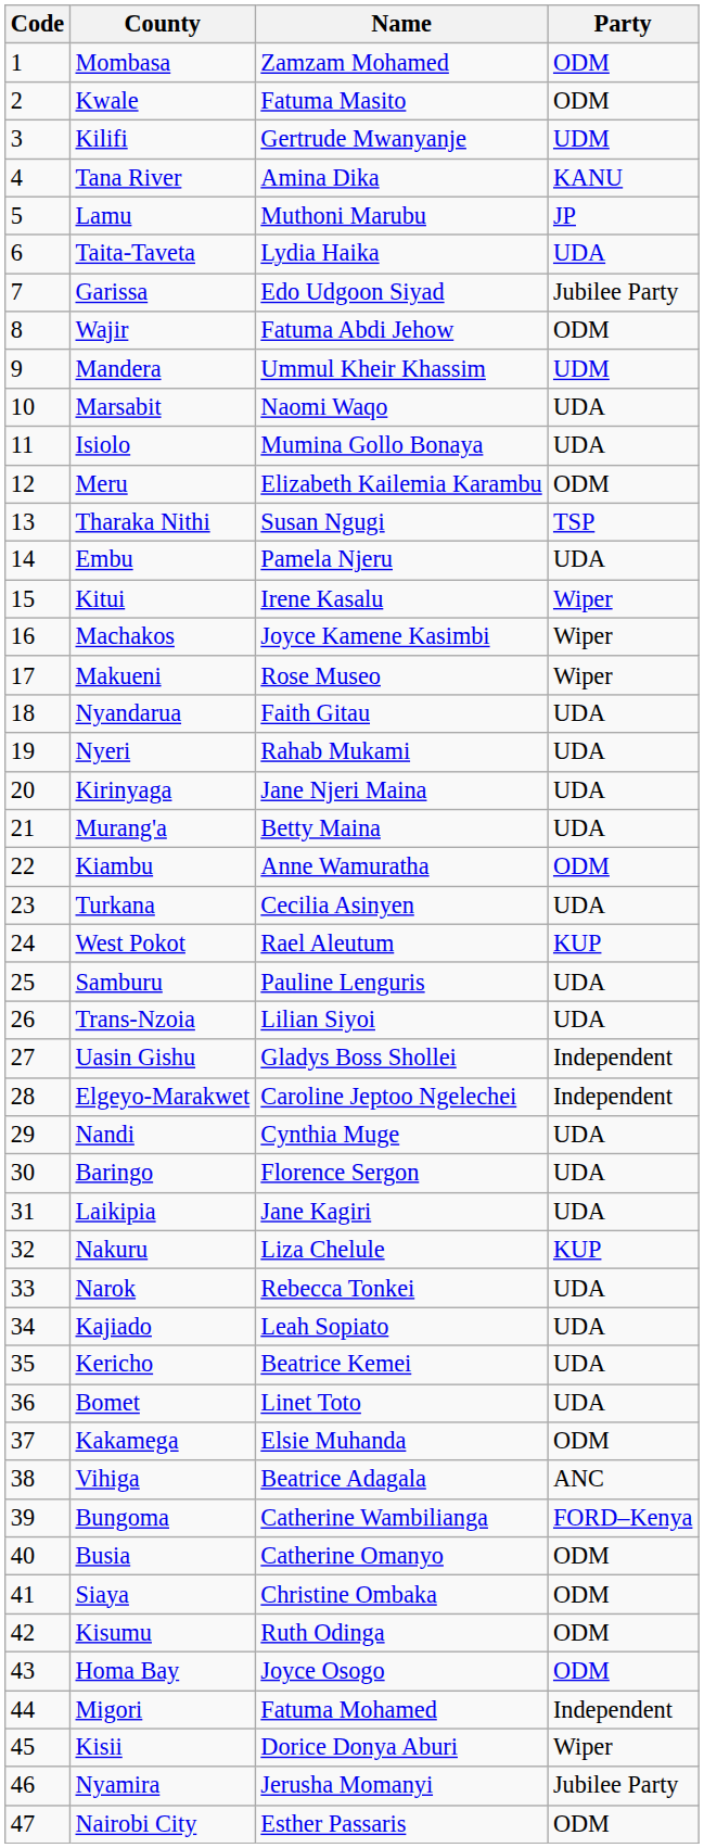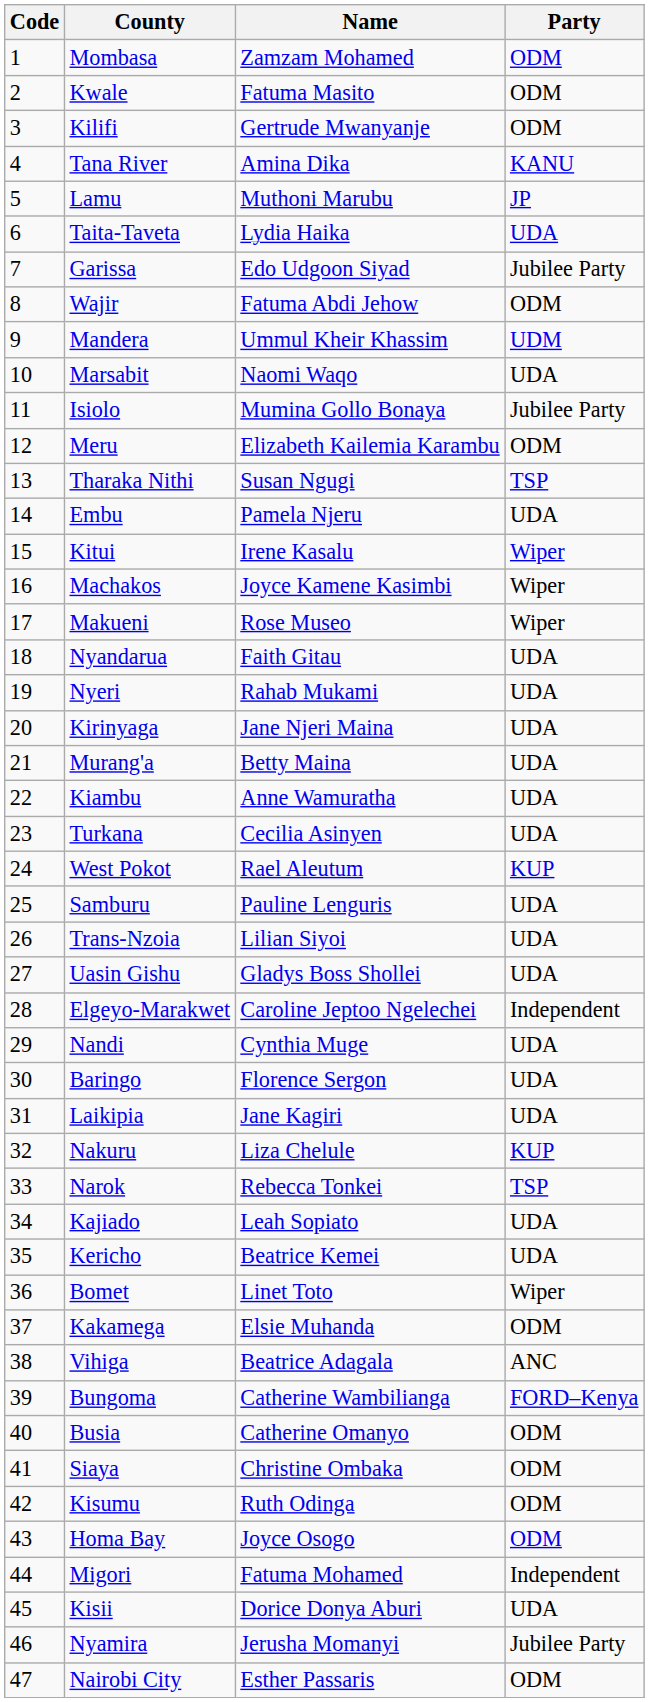Kilifi | Party: UDM -> ODM
Isiolo | Party: UDA -> Jubilee Party
Kiambu | Party: ODM -> UDA
Uasin Gishu | Party: Independent -> UDA
Narok | Party: UDA -> TSP
Bomet | Party: UDA -> Wiper
Kisii | Party: Wiper -> UDA
